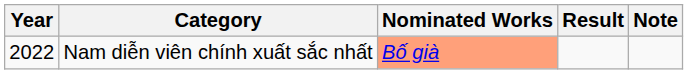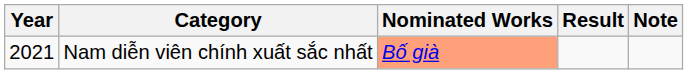Nam diễn viên chính xuất sắc nhất | Year: 2022 -> 2021
